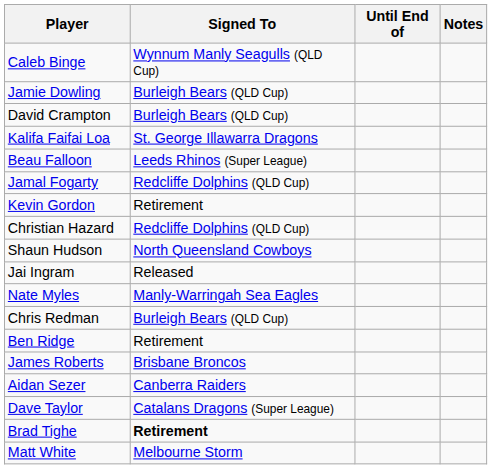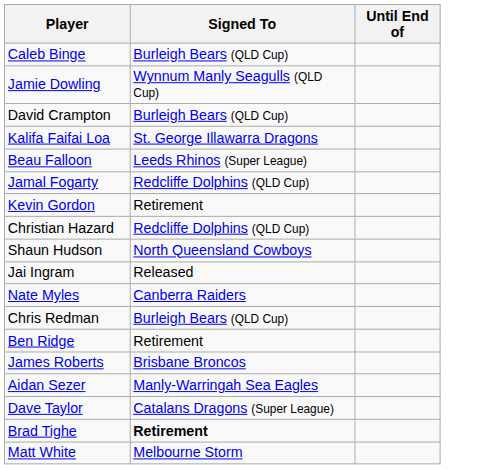- column: Notes
Caleb Binge | Signed To: Wynnum Manly Seagulls (QLD Cup) -> Burleigh Bears (QLD Cup)
Jamie Dowling | Signed To: Burleigh Bears (QLD Cup) -> Wynnum Manly Seagulls (QLD Cup)
Nate Myles | Signed To: Manly-Warringah Sea Eagles -> Canberra Raiders
Aidan Sezer | Signed To: Canberra Raiders -> Manly-Warringah Sea Eagles
